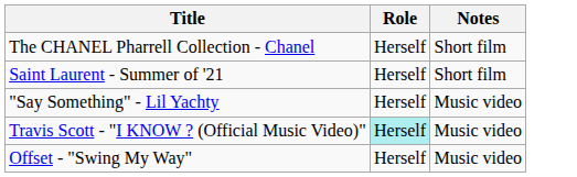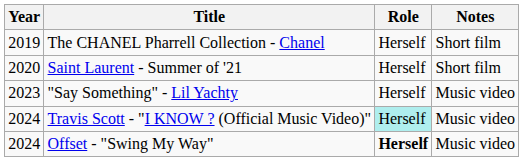+ column: Year | 2019 | 2020 | 2023 | 2024 | 2024
Offset - "Swing My Way" | Role: normal -> bold
